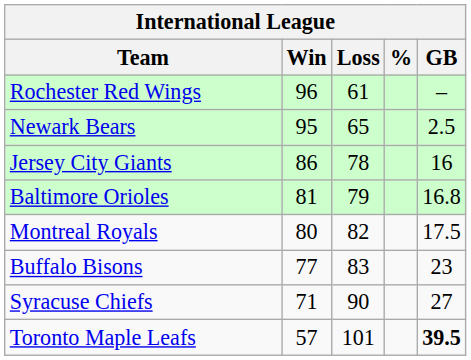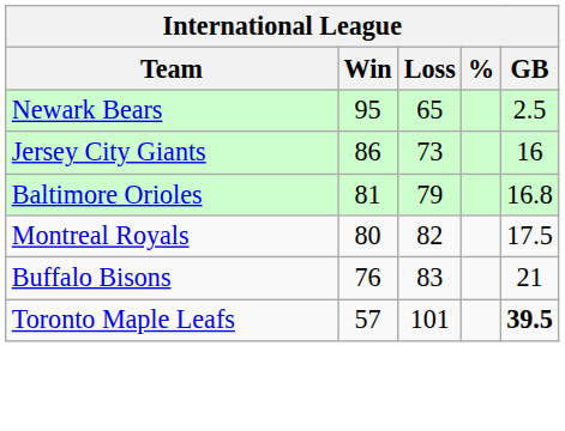- row: Rochester Red Wings | 96 | 61 | –
Jersey City Giants | Loss: 78 -> 73
Buffalo Bisons | Win: 77 -> 76
Buffalo Bisons | GB: 23 -> 21
- row: Syracuse Chiefs | 71 | 90 | 27
